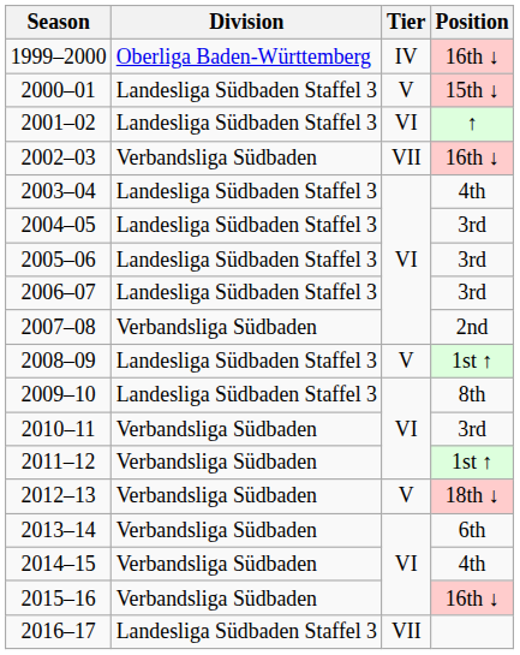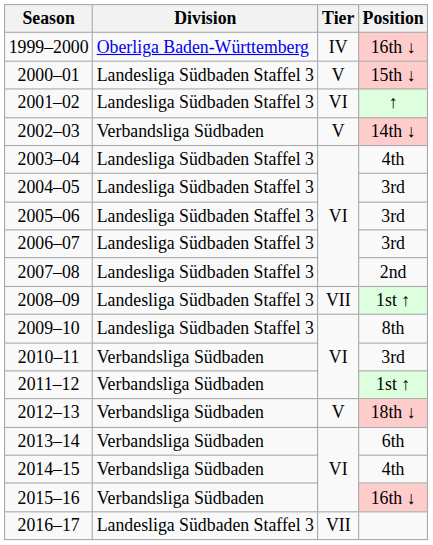2002–03 | Tier: VII -> V
2002–03 | Position: 16th ↓ -> 14th ↓
2007–08 | Division: Verbandsliga Südbaden -> Landesliga Südbaden Staffel 3
2008–09 | Tier: V -> VII
